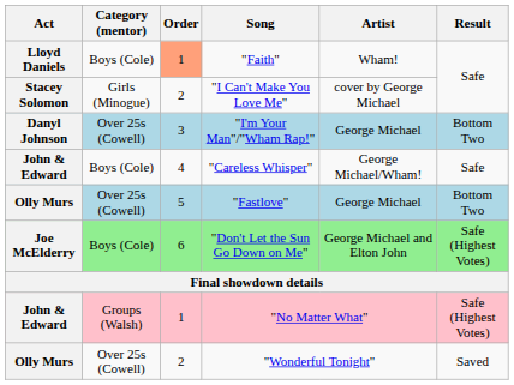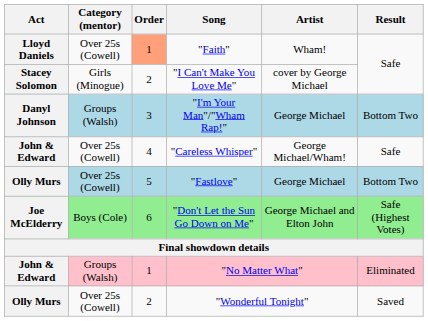"Faith" | Category (mentor): Boys (Cole) -> Over 25s (Cowell)
"I'm Your Man"/"Wham Rap!" | Category (mentor): Over 25s (Cowell) -> Groups (Walsh)
"Careless Whisper" | Category (mentor): Boys (Cole) -> Over 25s (Cowell)
"No Matter What" | Result: Safe (Highest Votes) -> Eliminated
